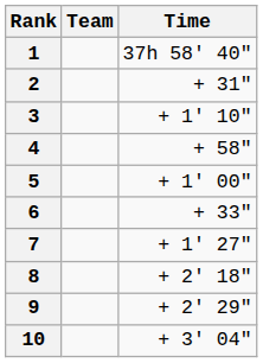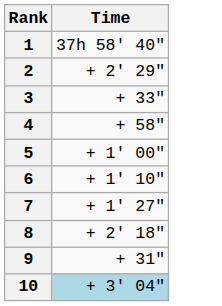- column: Team
2 | Time: + 31" -> + 2' 29"
3 | Time: + 1' 10" -> + 33"
6 | Time: + 33" -> + 1' 10"
9 | Time: + 2' 29" -> + 31"
10 | Time: no background -> lightblue background
